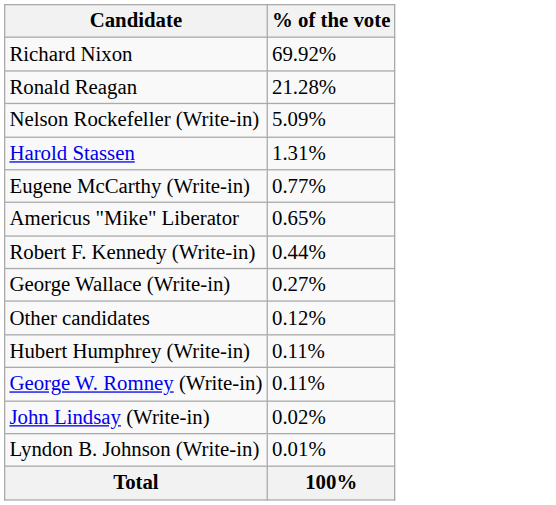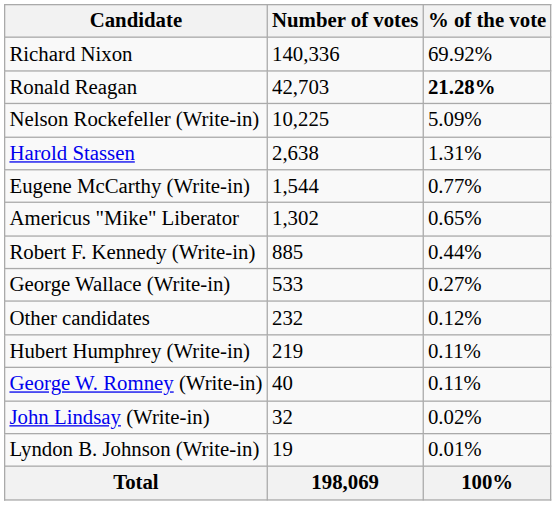+ column: Number of votes | 140,336 | 42,703 | 10,225 | 2,638 | 1,544 | 1,302 | 885 | 533 | 232 | 219 | 40 | 32 | 19 | 198,069
Ronald Reagan | % of the vote: normal -> bold
